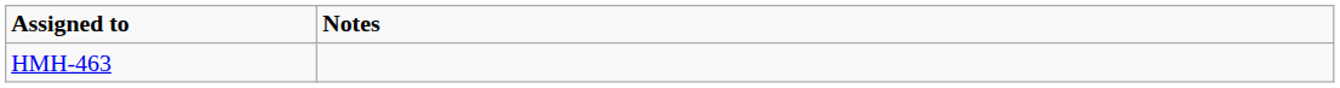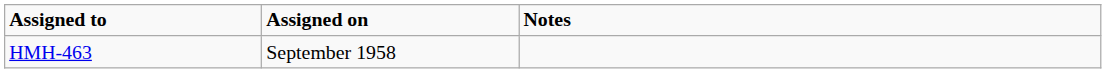+ column: Assigned on | September 1958
